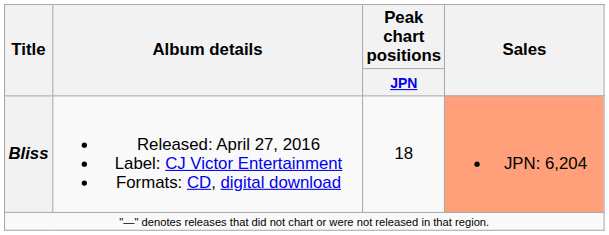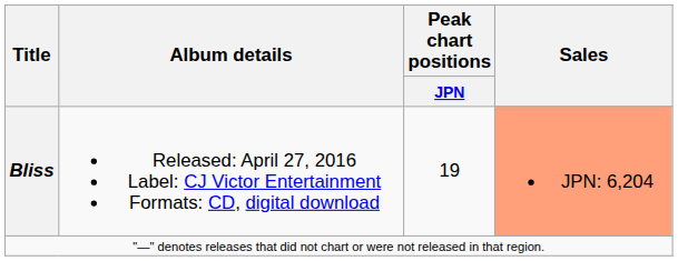Bliss | Peak chart positions / JPN: 18 -> 19
